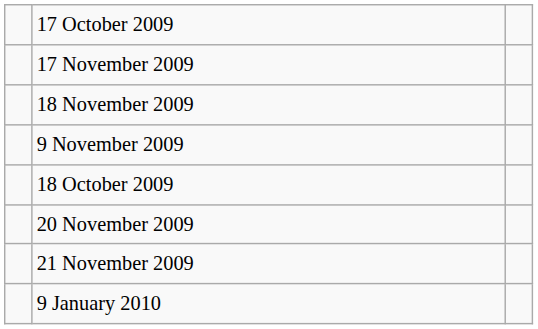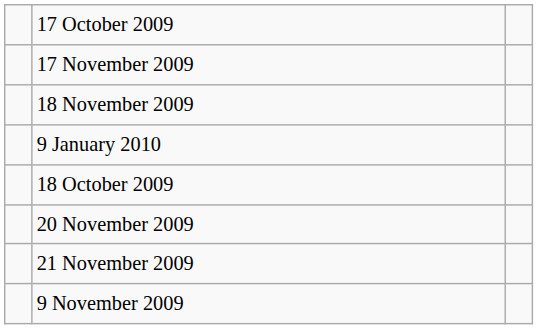rows swapped: 9 November 2009 <-> 9 January 2010
